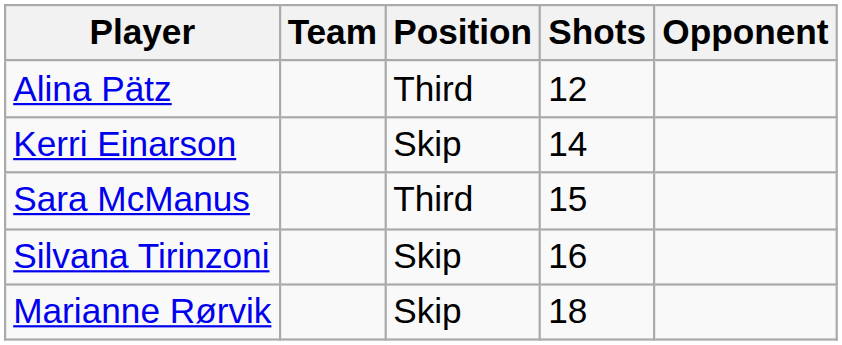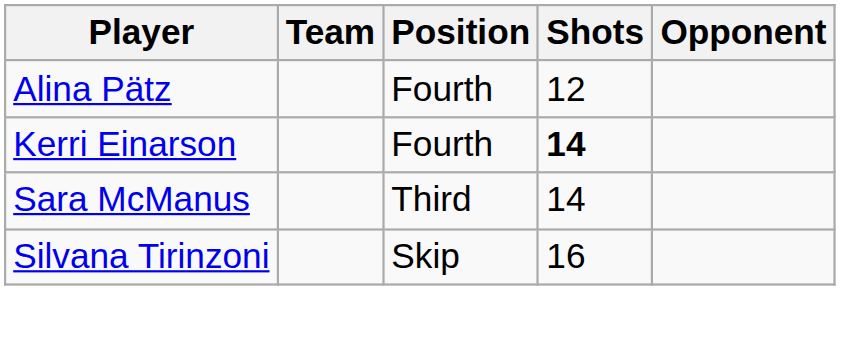Alina Pätz | Position: Third -> Fourth
Kerri Einarson | Position: Skip -> Fourth
Kerri Einarson | Shots: normal -> bold
Sara McManus | Shots: 15 -> 14
- row: Marianne Rørvik | Skip | 18
